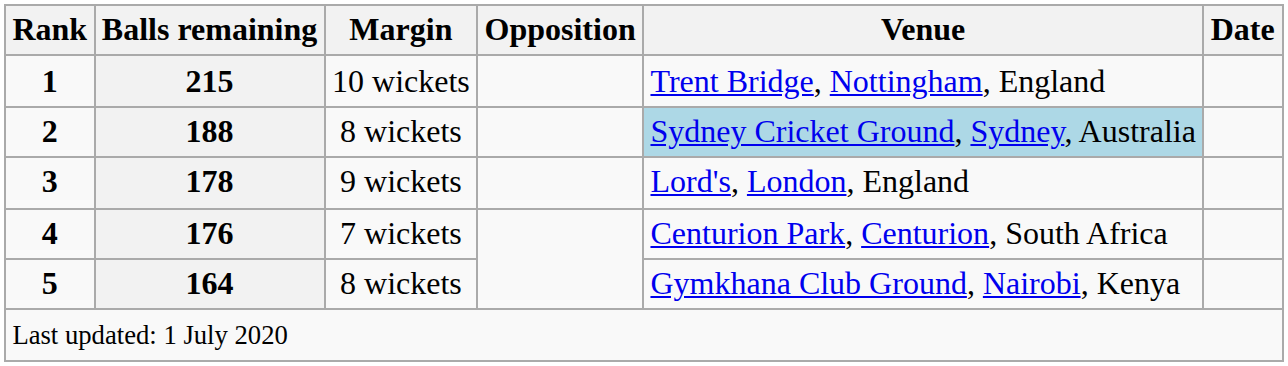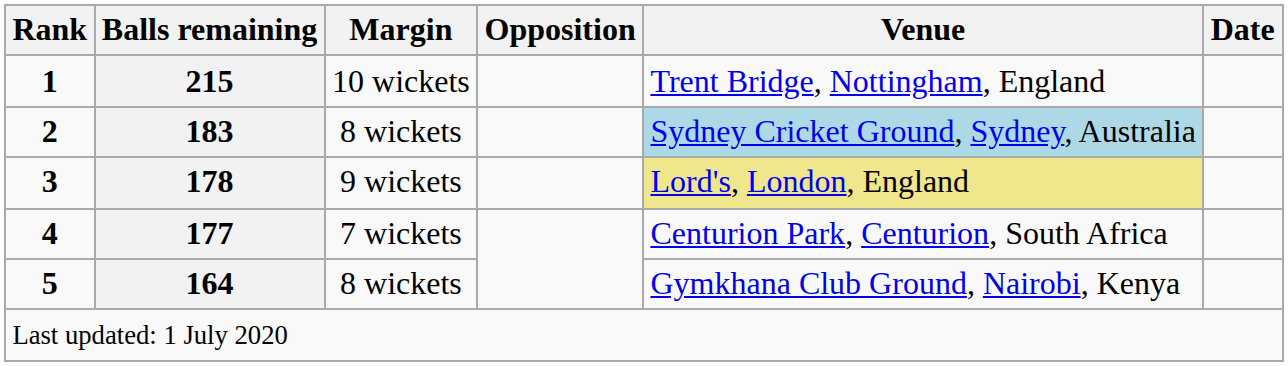2 | Balls remaining: 188 -> 183
3 | Venue: no background -> khaki background
4 | Balls remaining: 176 -> 177
